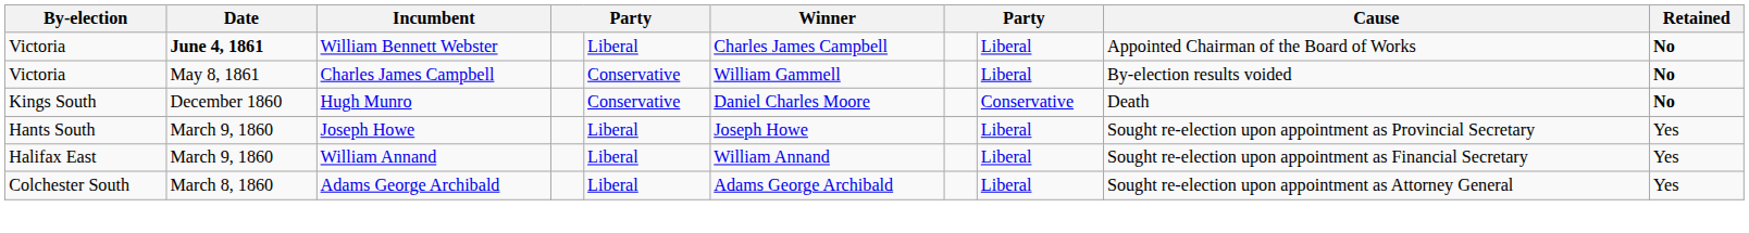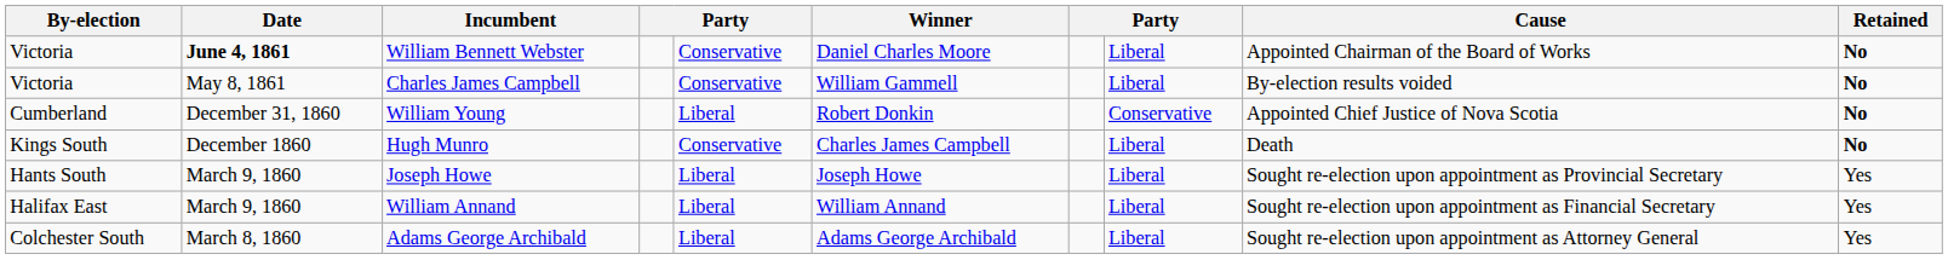William Bennett Webster | column 5: Liberal -> Conservative
William Bennett Webster | Winner: Charles James Campbell -> Daniel Charles Moore
+ row: Cumberland | December 31, 1860 | William Young | Liberal | Robert Donkin | Conservative | Appointed Chief Justice of Nova Scotia | No
Hugh Munro | Winner: Daniel Charles Moore -> Charles James Campbell
Hugh Munro | column 8: Conservative -> Liberal
